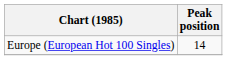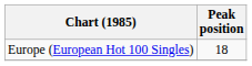Europe (European Hot 100 Singles) | Peak position: 14 -> 18
